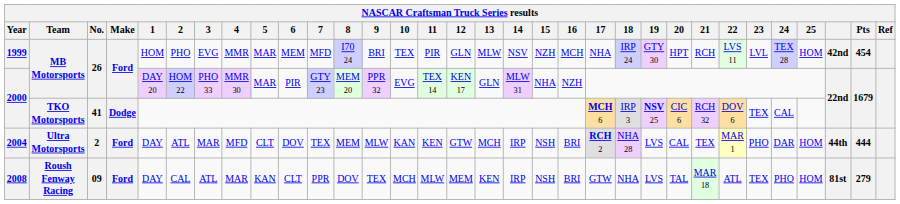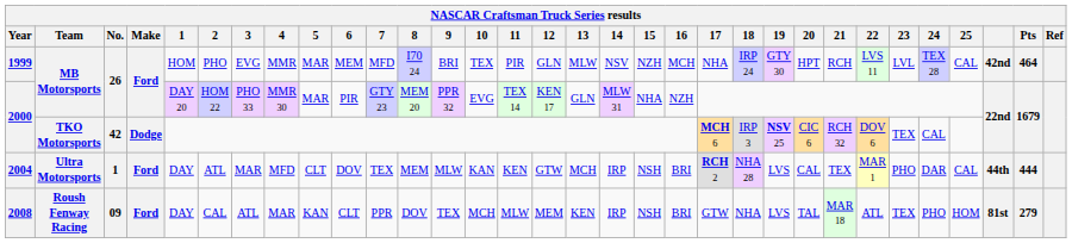1999 | 25: HOM -> CAL
1999 | Pts: 454 -> 464
2000 / TKO Motorsports | No.: 41 -> 42
2004 | No.: 2 -> 1
2004 | 25: HOM -> CAL
